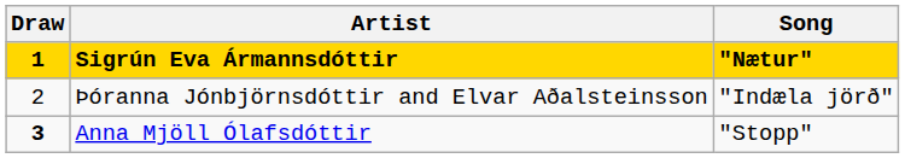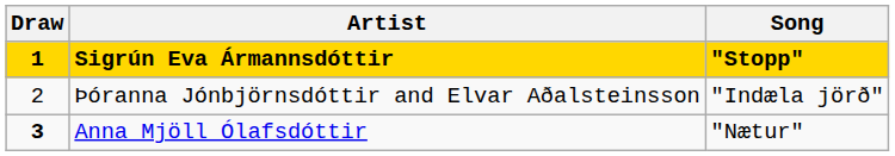Sigrún Eva Ármannsdóttir | Song: "Nætur" -> "Stopp"
Anna Mjöll Ólafsdóttir | Song: "Stopp" -> "Nætur"
